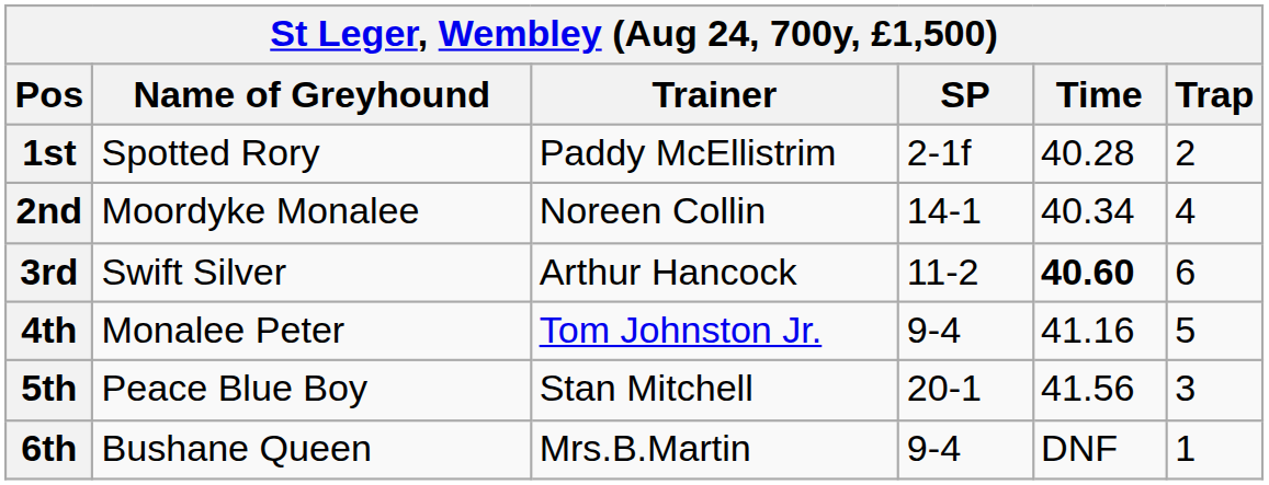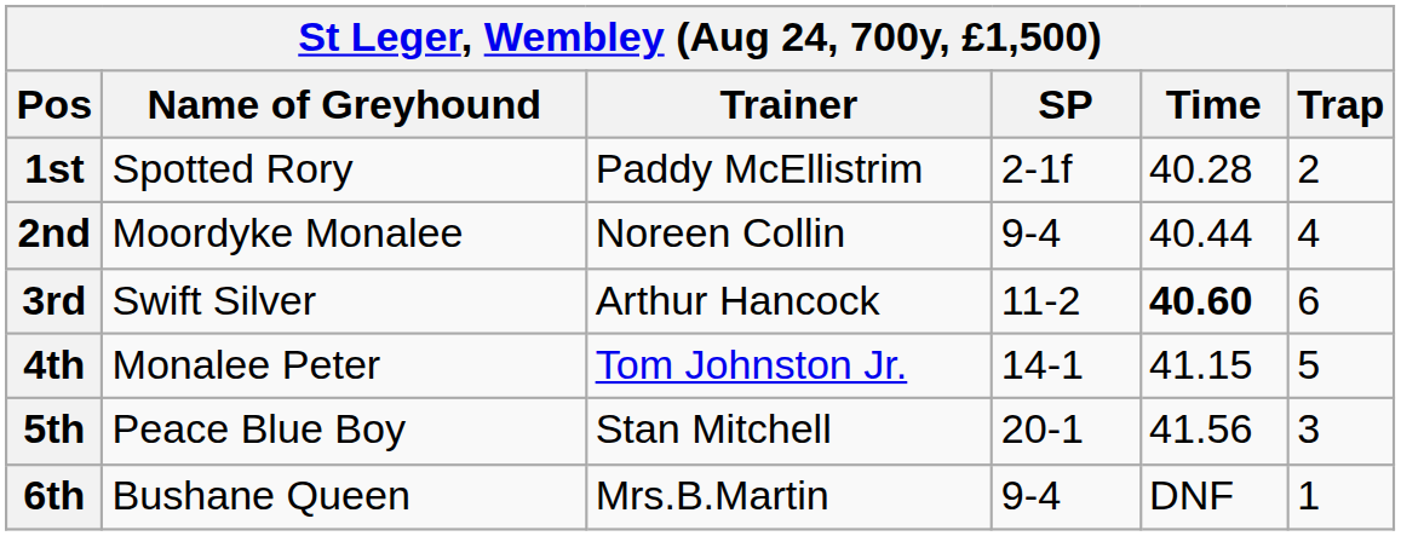2nd | SP: 14-1 -> 9-4
2nd | Time: 40.34 -> 40.44
4th | SP: 9-4 -> 14-1
4th | Time: 41.16 -> 41.15
